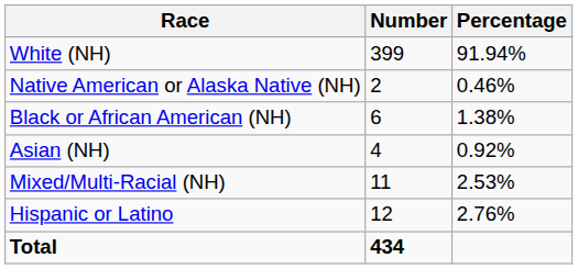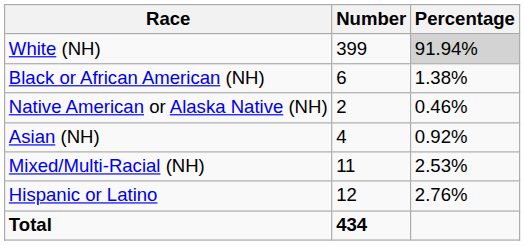White (NH) | Percentage: no background -> lightgrey background
rows swapped: Black or African American (NH) <-> Native American or Alaska Native (NH)
